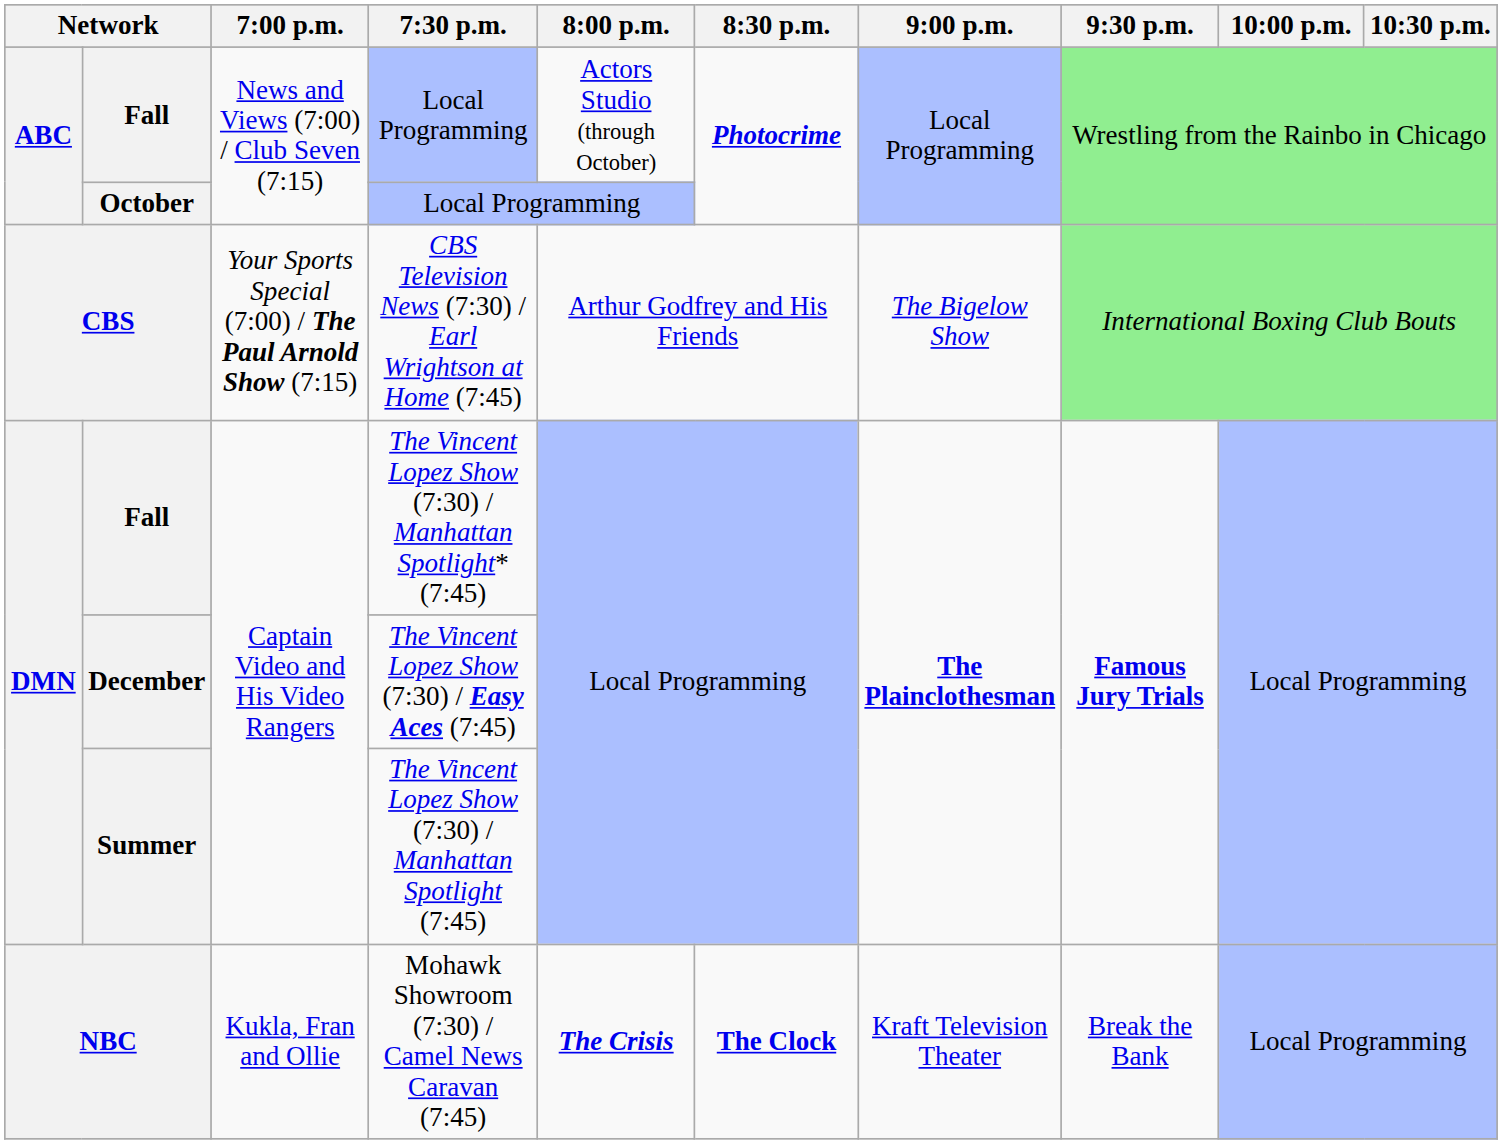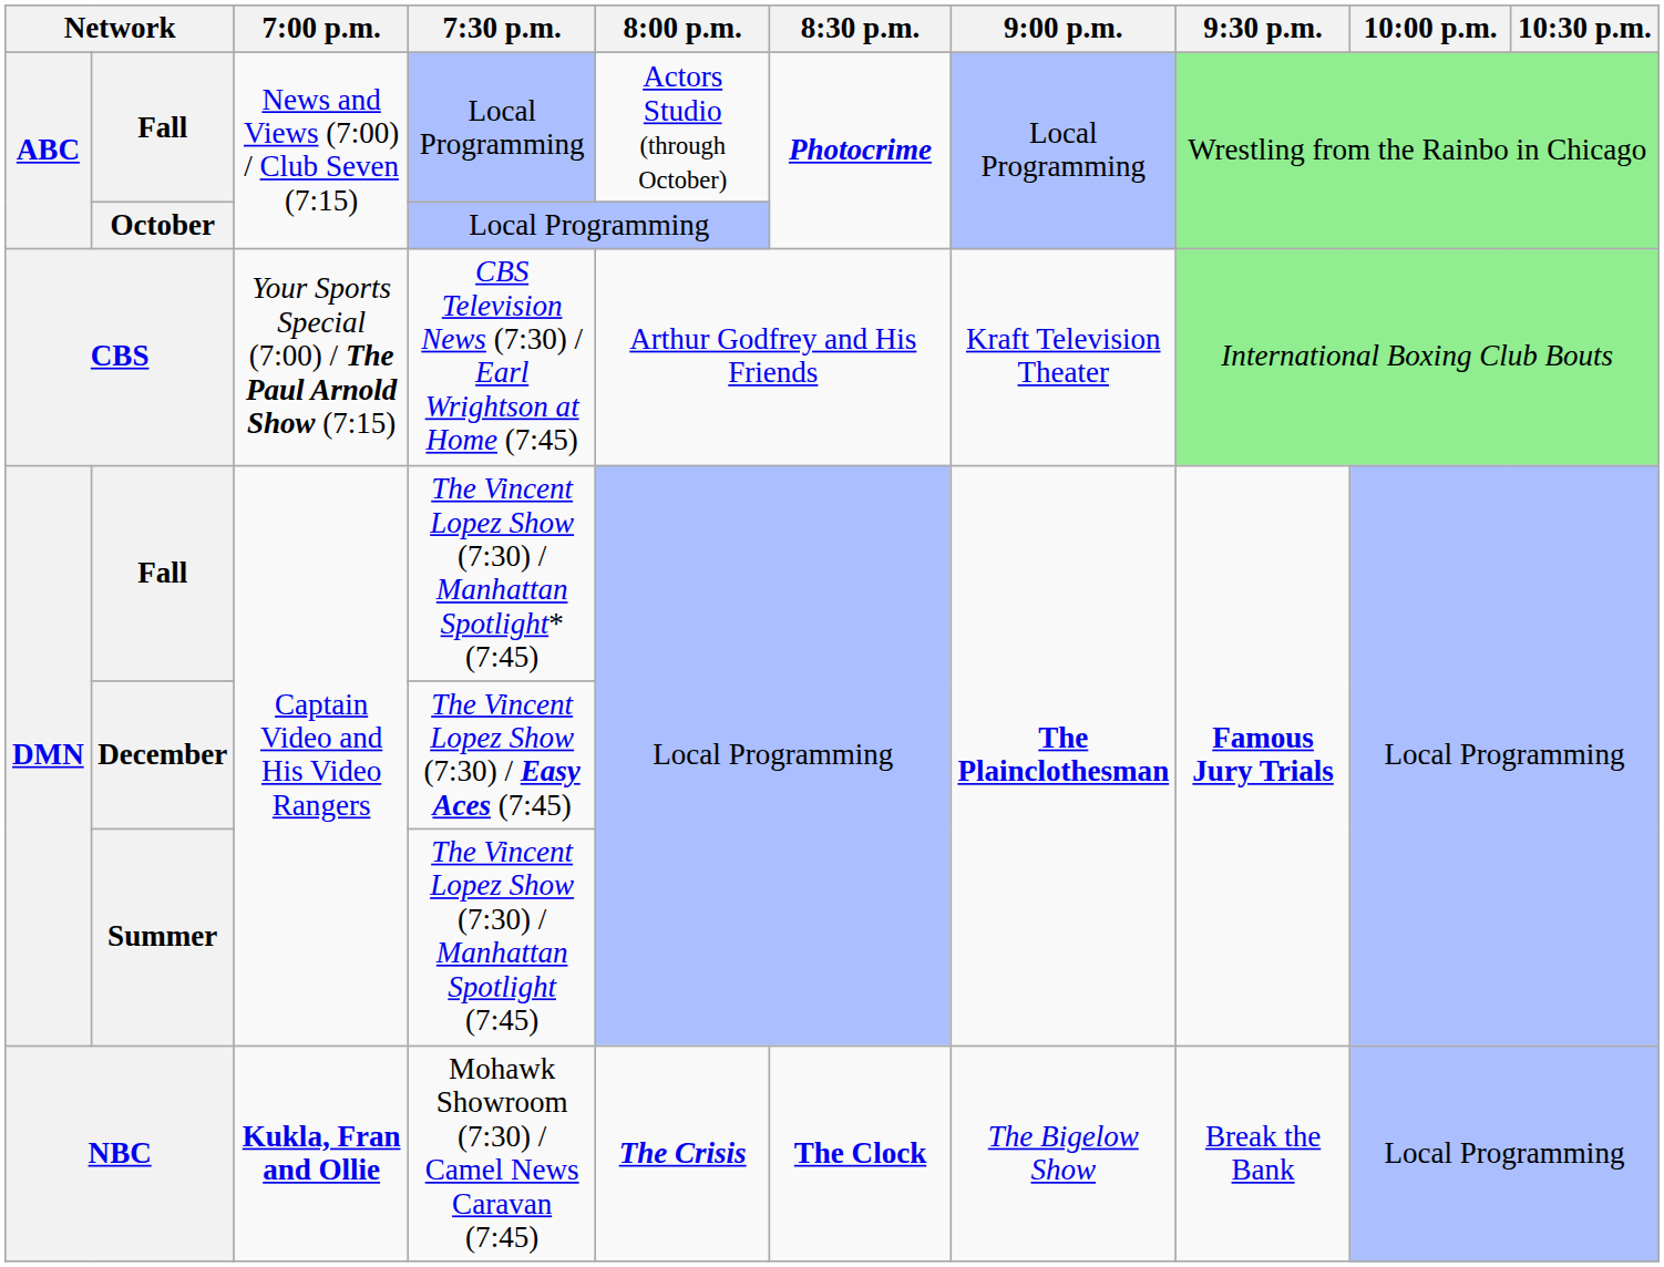CBS | 9:00 p.m.: The Bigelow Show -> Kraft Television Theater
NBC | 7:00 p.m.: normal -> bold
NBC | 9:00 p.m.: Kraft Television Theater -> The Bigelow Show
